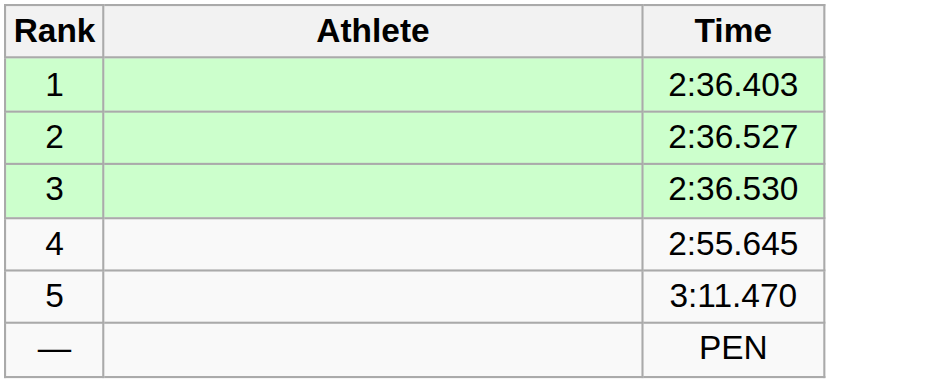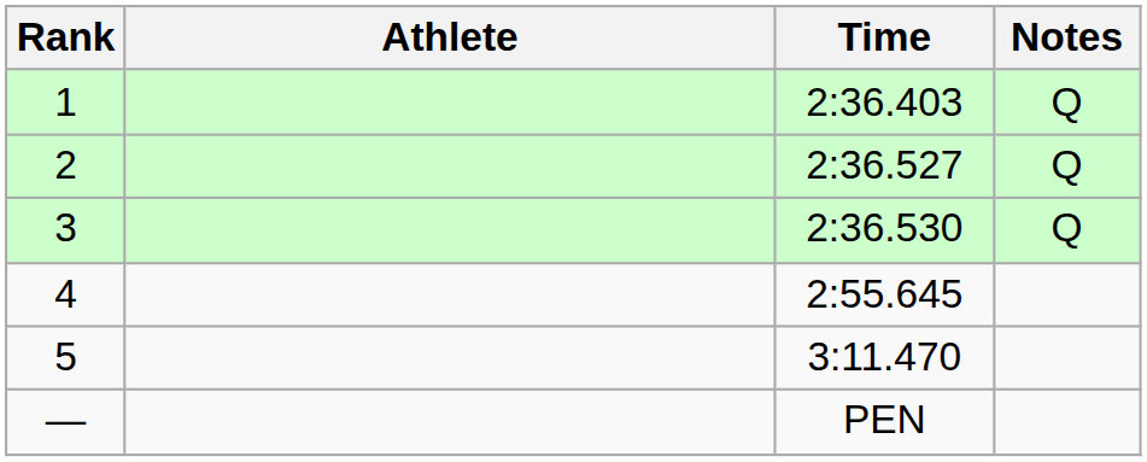+ column: Notes | Q | Q | Q
